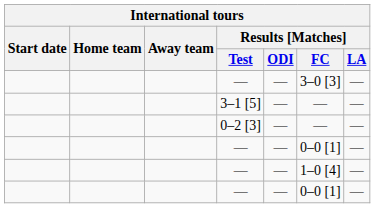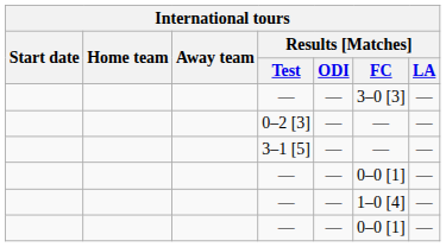rows swapped: 0–2 [3] <-> 3–1 [5]
